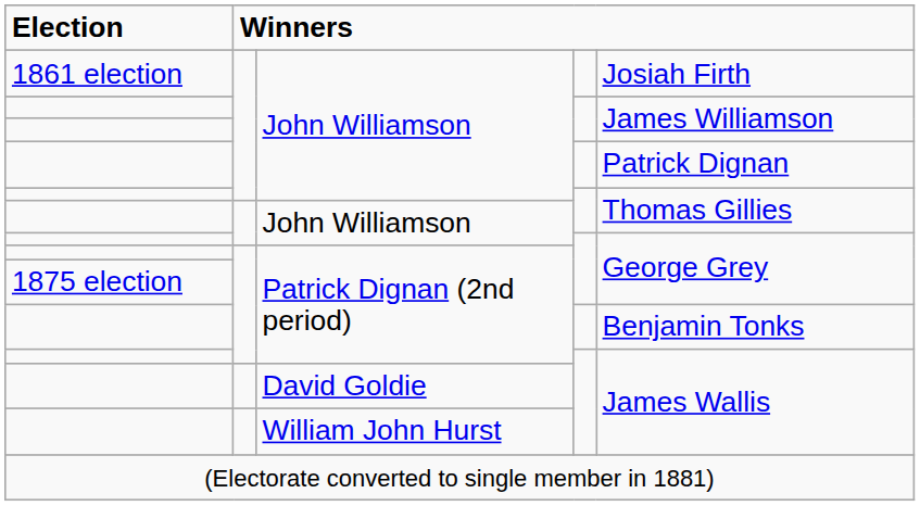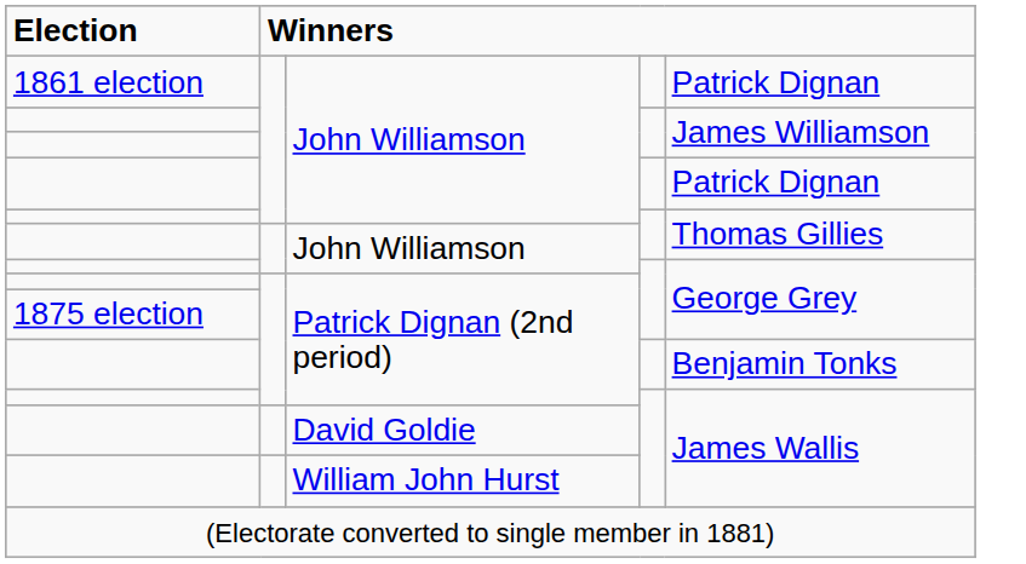1861 election / John Williamson | column 5: Josiah Firth -> Patrick Dignan
